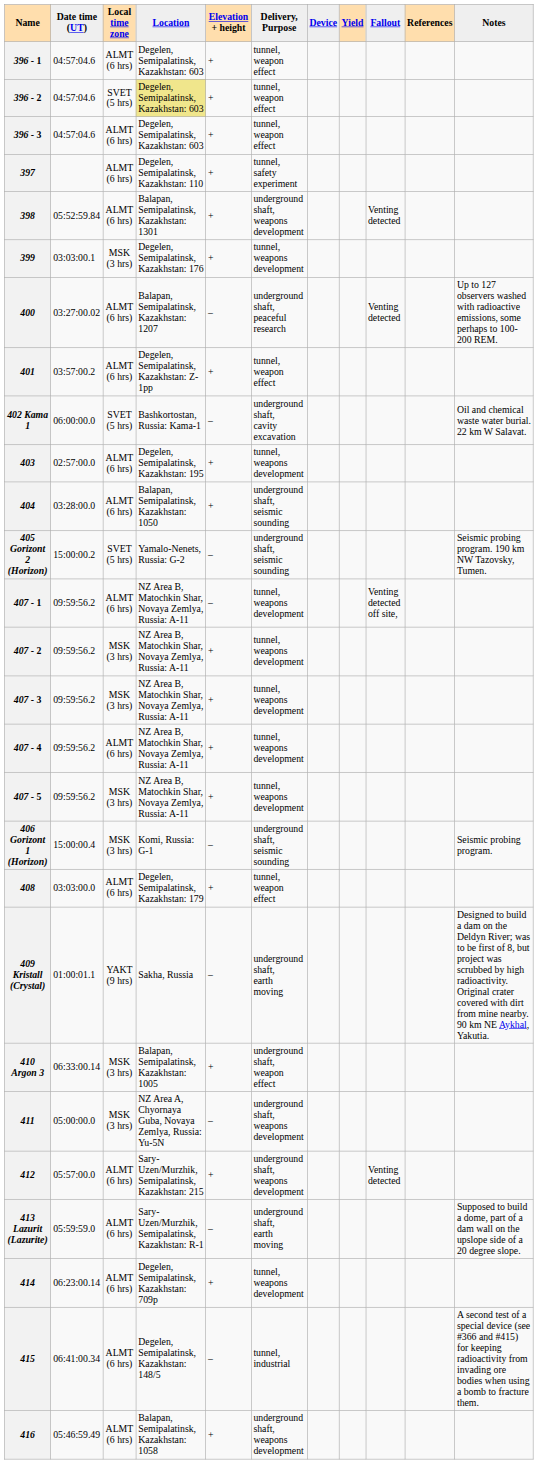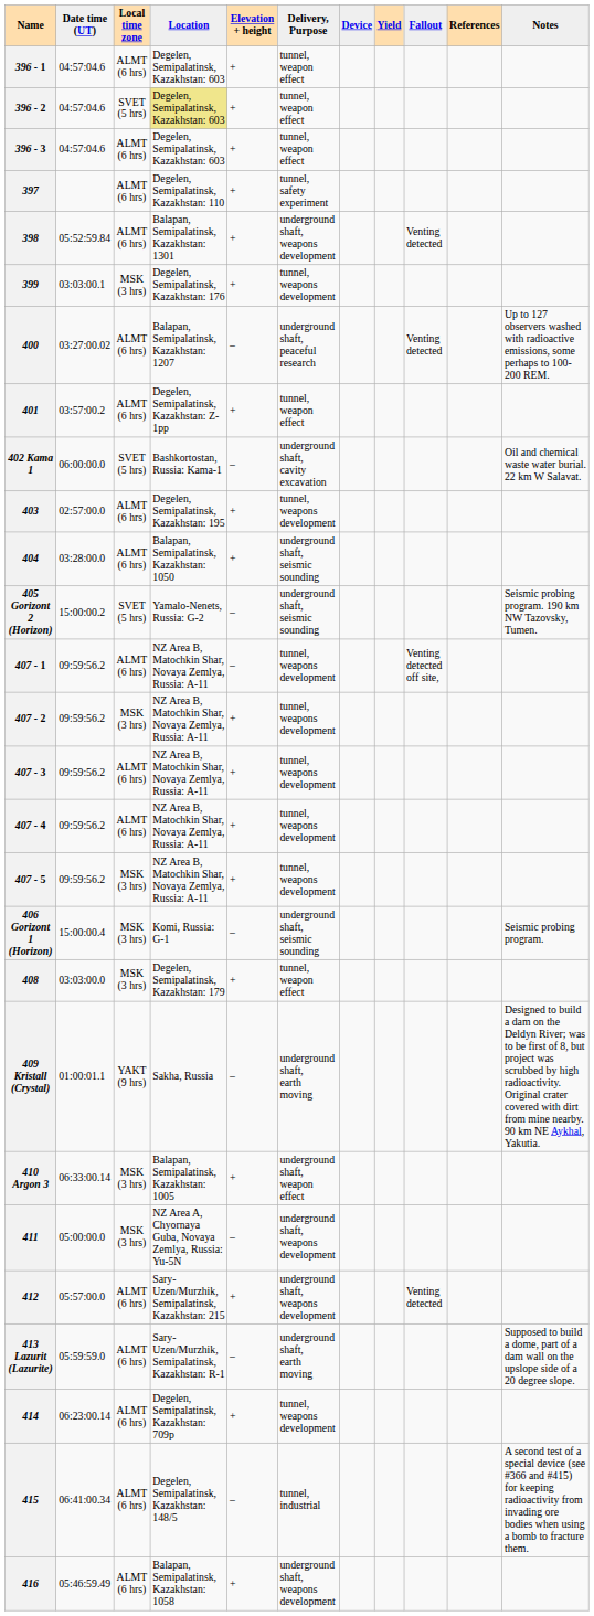407 - 3 | Local time zone: MSK (3 hrs) -> ALMT (6 hrs)
408 | Local time zone: ALMT (6 hrs) -> MSK (3 hrs)
